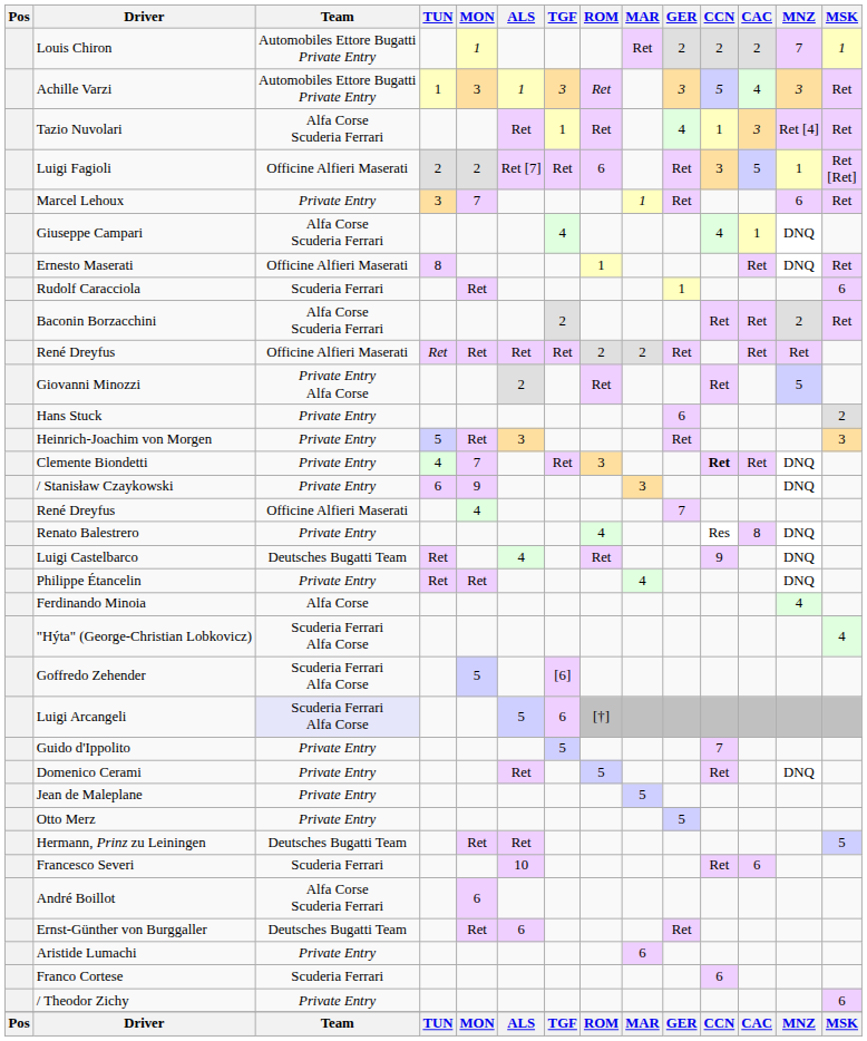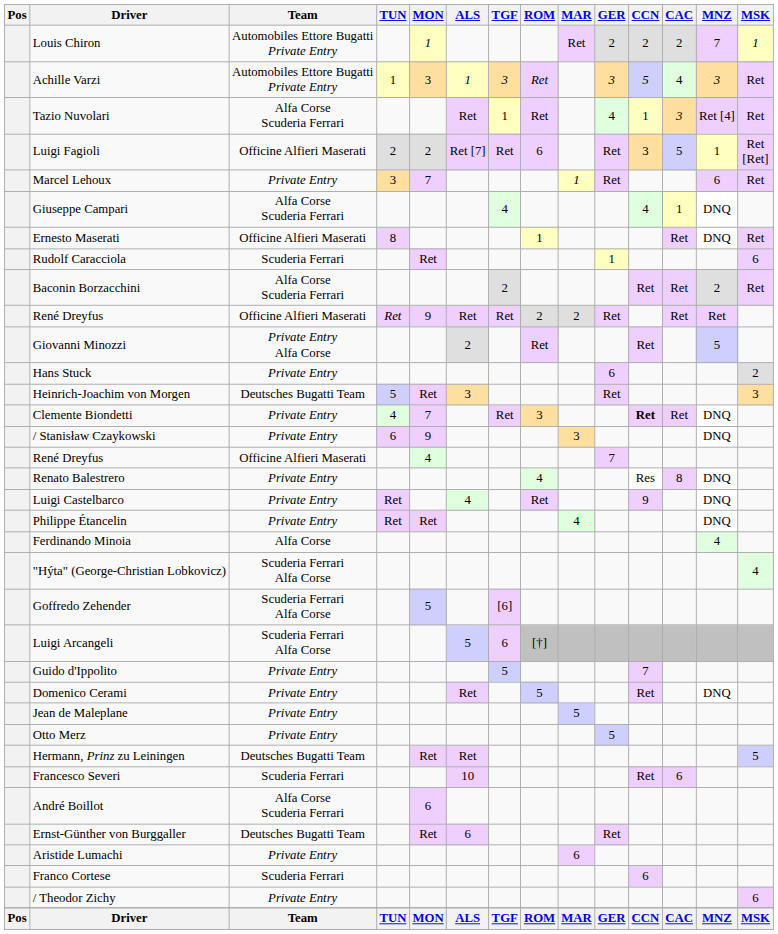René Dreyfus / Ret | MON: Ret -> 9
Heinrich-Joachim von Morgen | Team: Private Entry -> Deutsches Bugatti Team
Luigi Castelbarco | Team: Deutsches Bugatti Team -> Private Entry
Luigi Arcangeli | Team: lavender background -> no background
